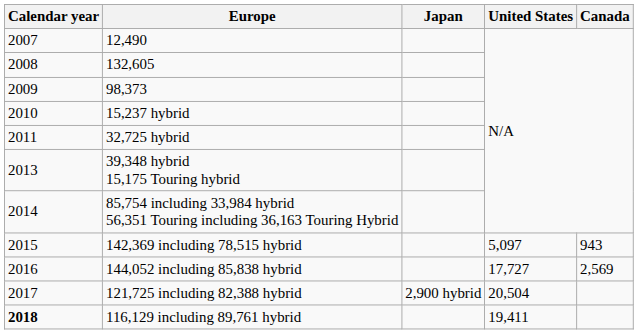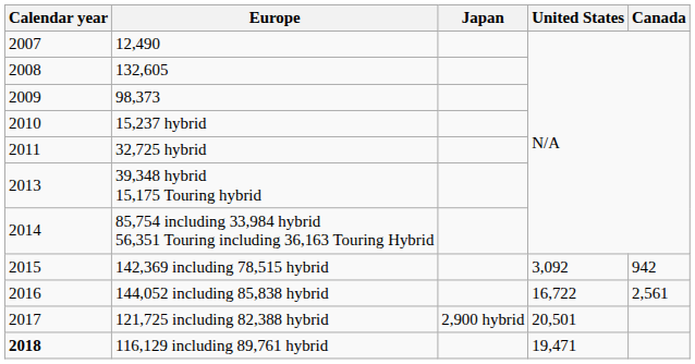142,369 including 78,515 hybrid | United States: 5,097 -> 3,092
142,369 including 78,515 hybrid | Canada: 943 -> 942
144,052 including 85,838 hybrid | United States: 17,727 -> 16,722
144,052 including 85,838 hybrid | Canada: 2,569 -> 2,561
121,725 including 82,388 hybrid | United States: 20,504 -> 20,501
116,129 including 89,761 hybrid | United States: 19,411 -> 19,471
